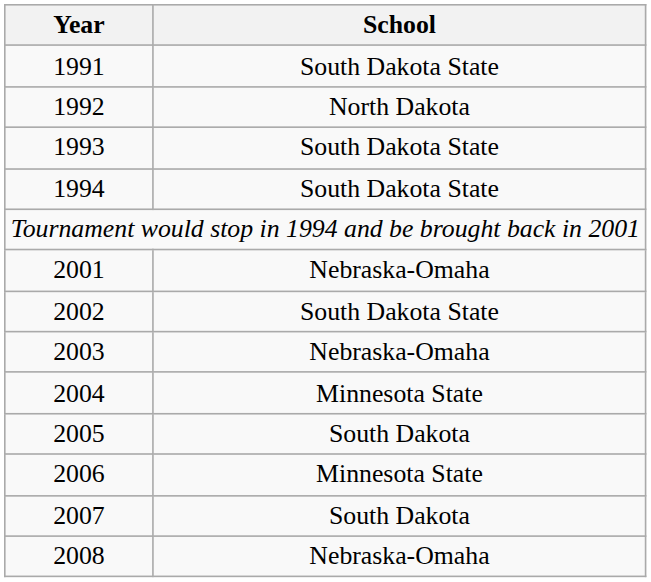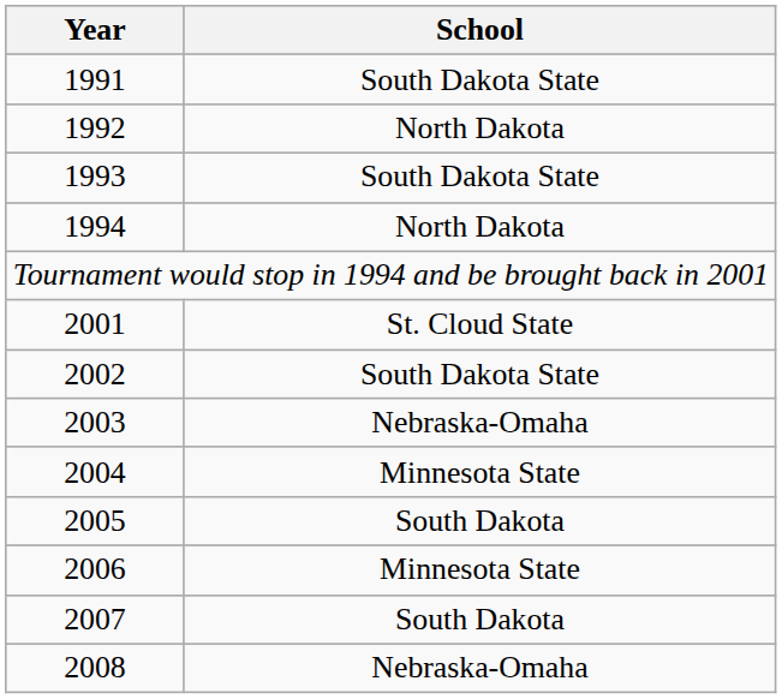1994 | School: South Dakota State -> North Dakota
2001 | School: Nebraska-Omaha -> St. Cloud State
